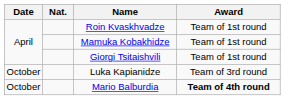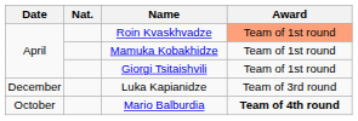Roin Kvaskhvadze | Award: no background -> lightsalmon background
Luka Kapianidze | Date: October -> December
